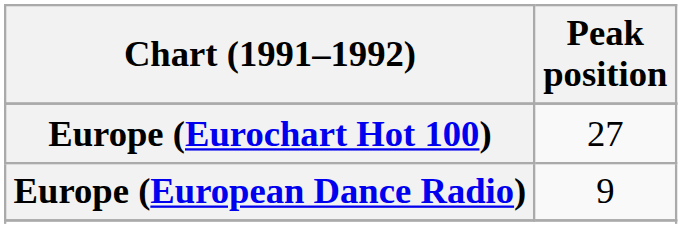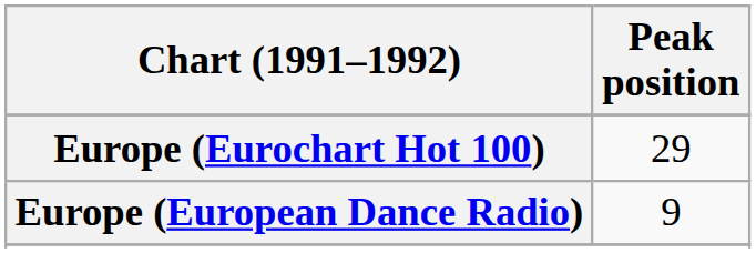Europe (Eurochart Hot 100) | Peak position: 27 -> 29
